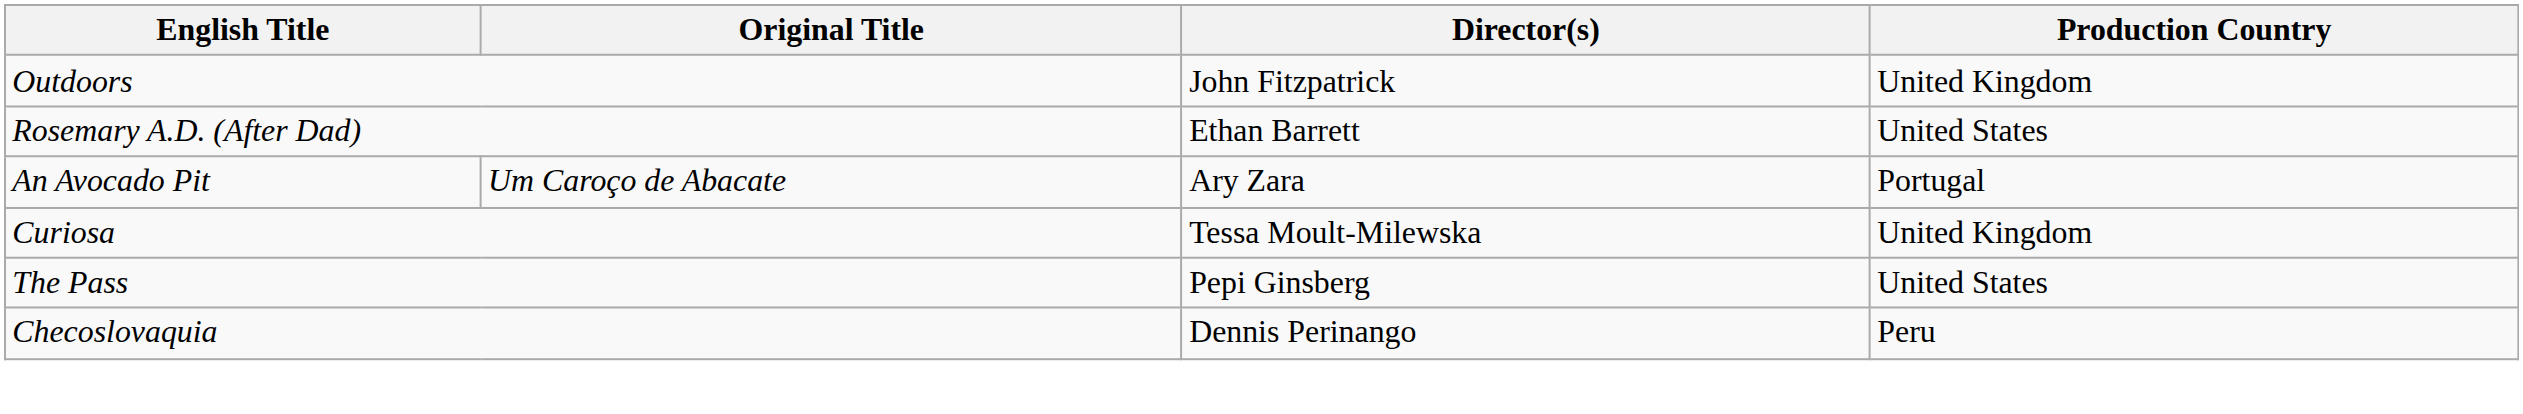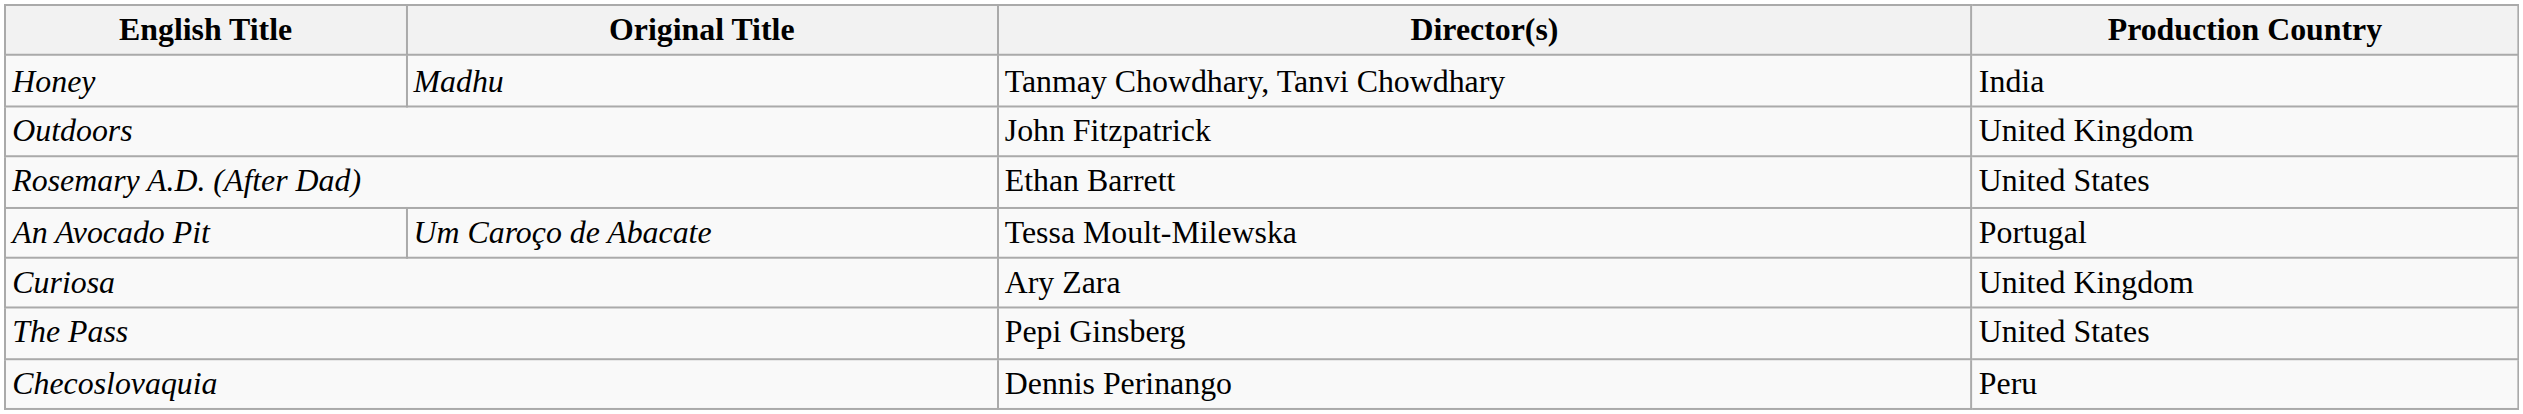+ row: Honey | Madhu | Tanmay Chowdhary, Tanvi Chowdhary | India
An Avocado Pit | Director(s): Ary Zara -> Tessa Moult-Milewska
Curiosa | Director(s): Tessa Moult-Milewska -> Ary Zara
